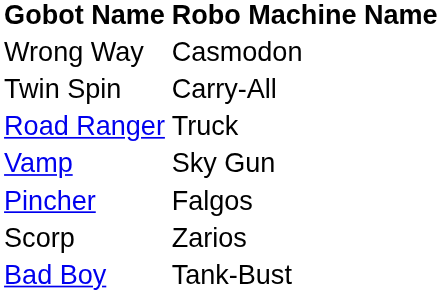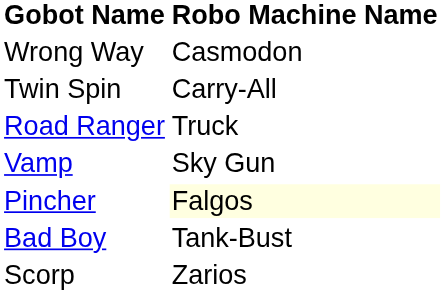Pincher | Robo Machine Name: no background -> lightyellow background
rows swapped: Scorp <-> Bad Boy
